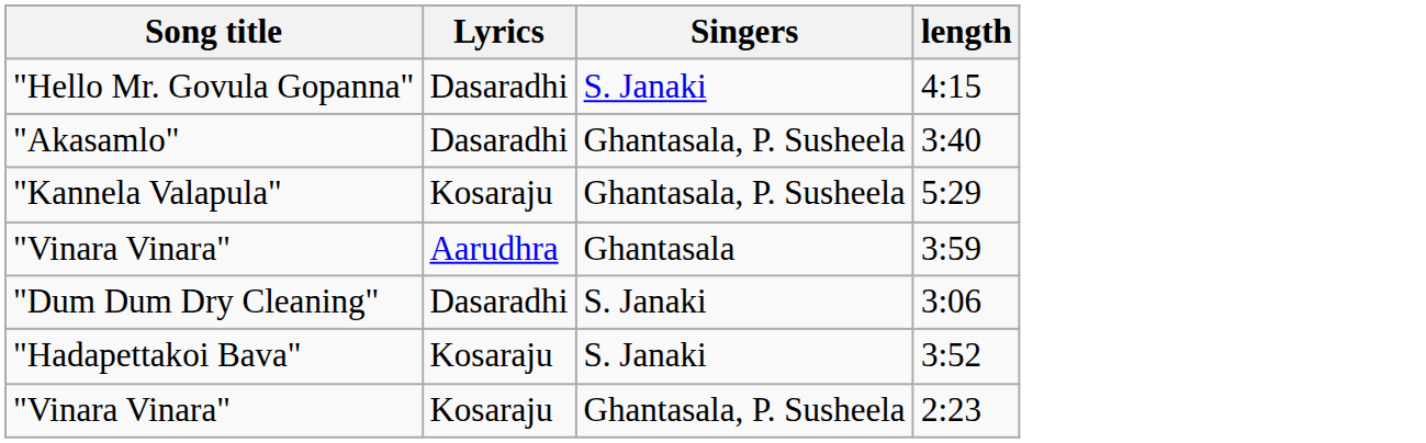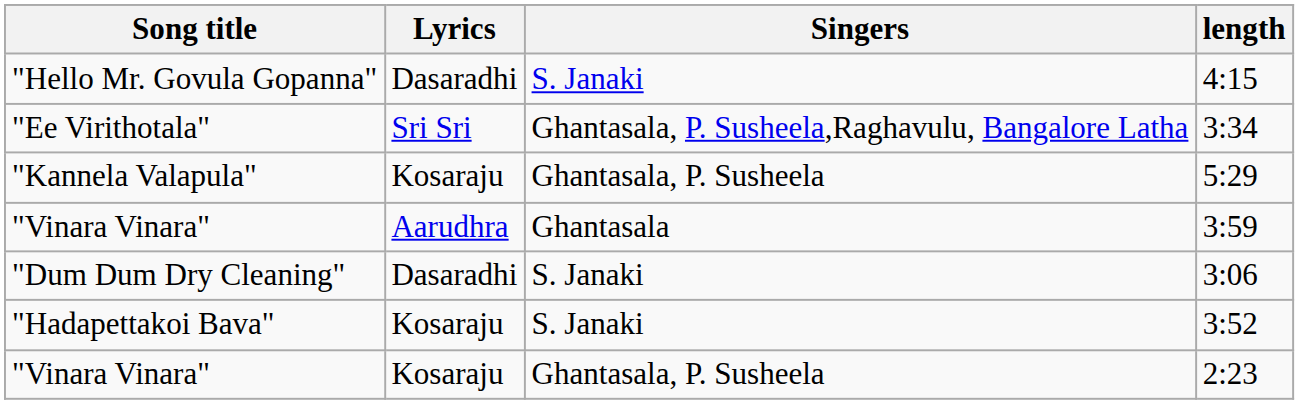+ row: "Ee Virithotala" | Sri Sri | Ghantasala, P. Susheela,Raghavulu, Bangalore Latha | 3:34
- row: "Akasamlo" | Dasaradhi | Ghantasala, P. Susheela | 3:40
